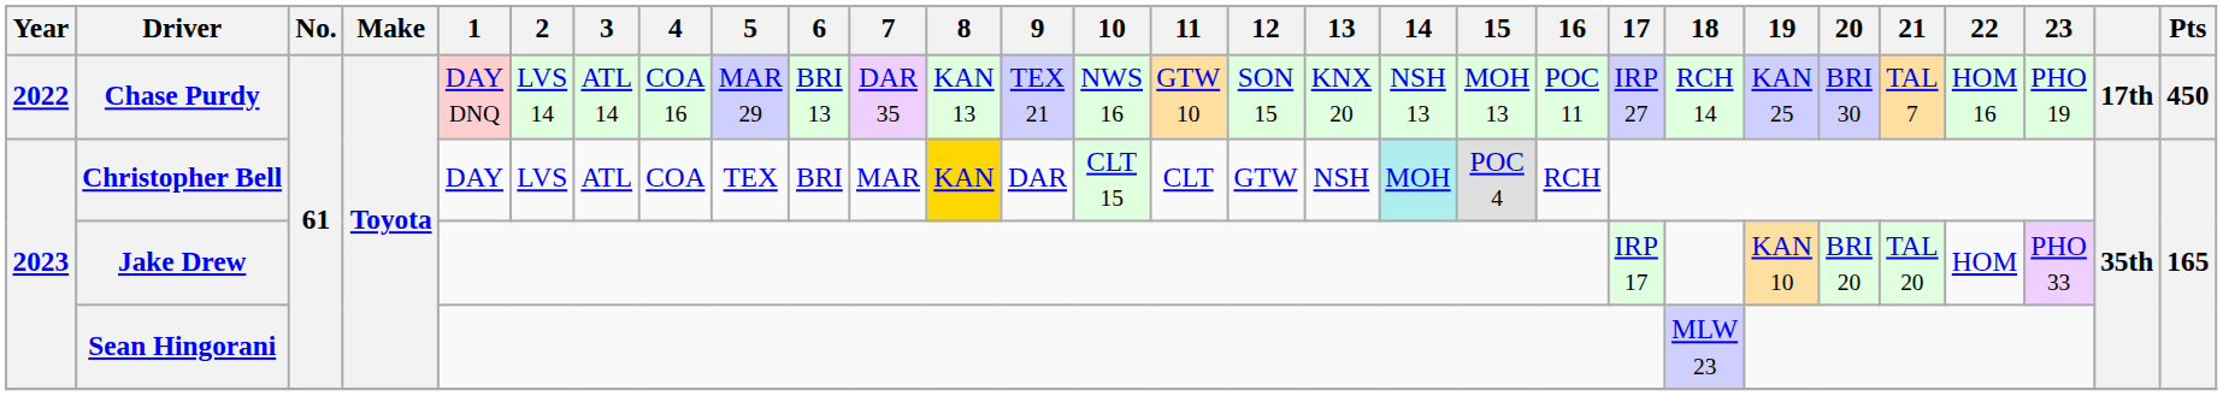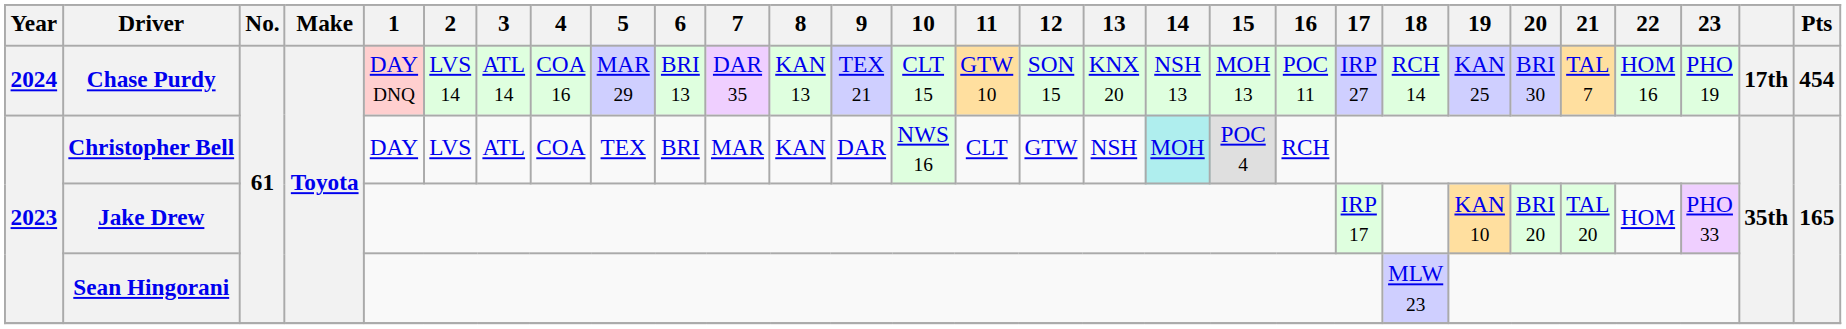Chase Purdy | Year: 2022 -> 2024
Chase Purdy | 10: NWS 16 -> CLT 15
Chase Purdy | Pts: 450 -> 454
Christopher Bell | 8: gold background -> no background
Christopher Bell | 10: CLT 15 -> NWS 16
